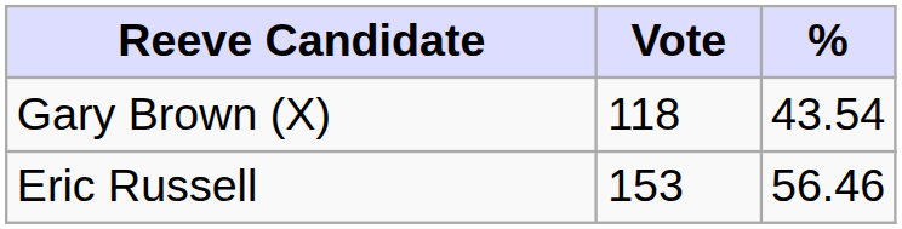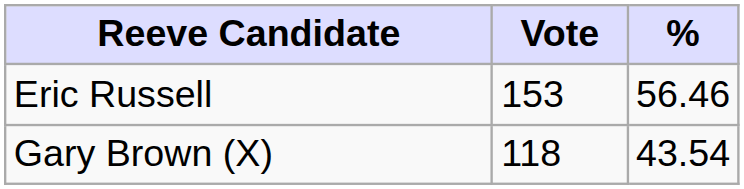rows swapped: Eric Russell <-> Gary Brown (X)
